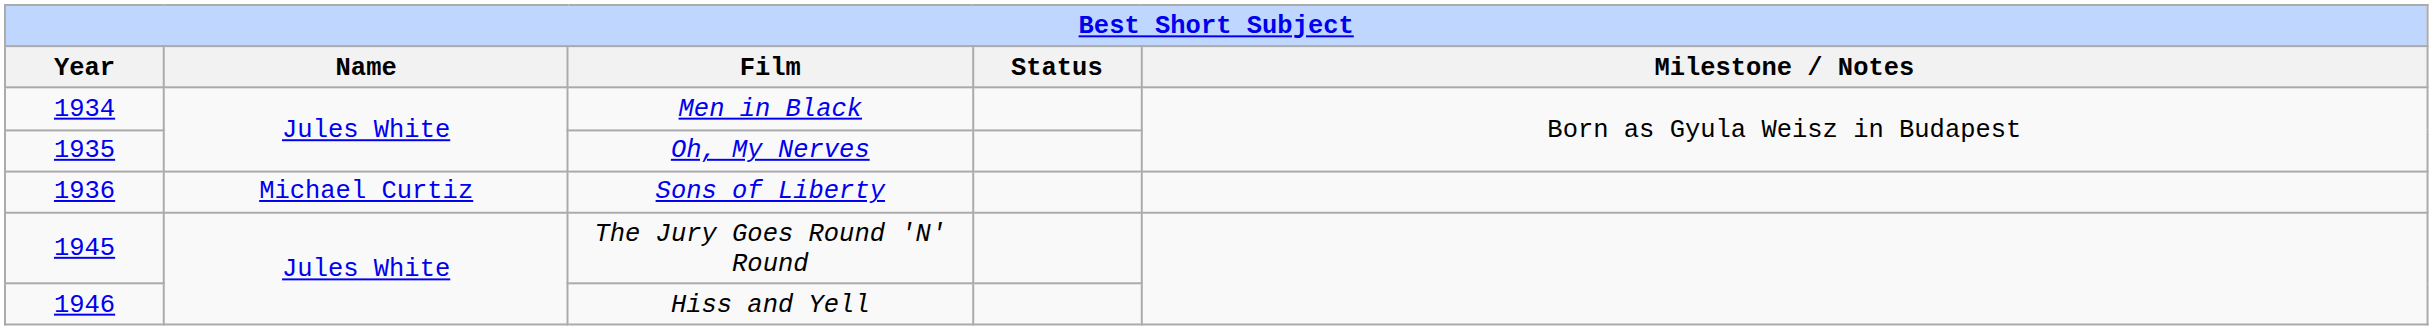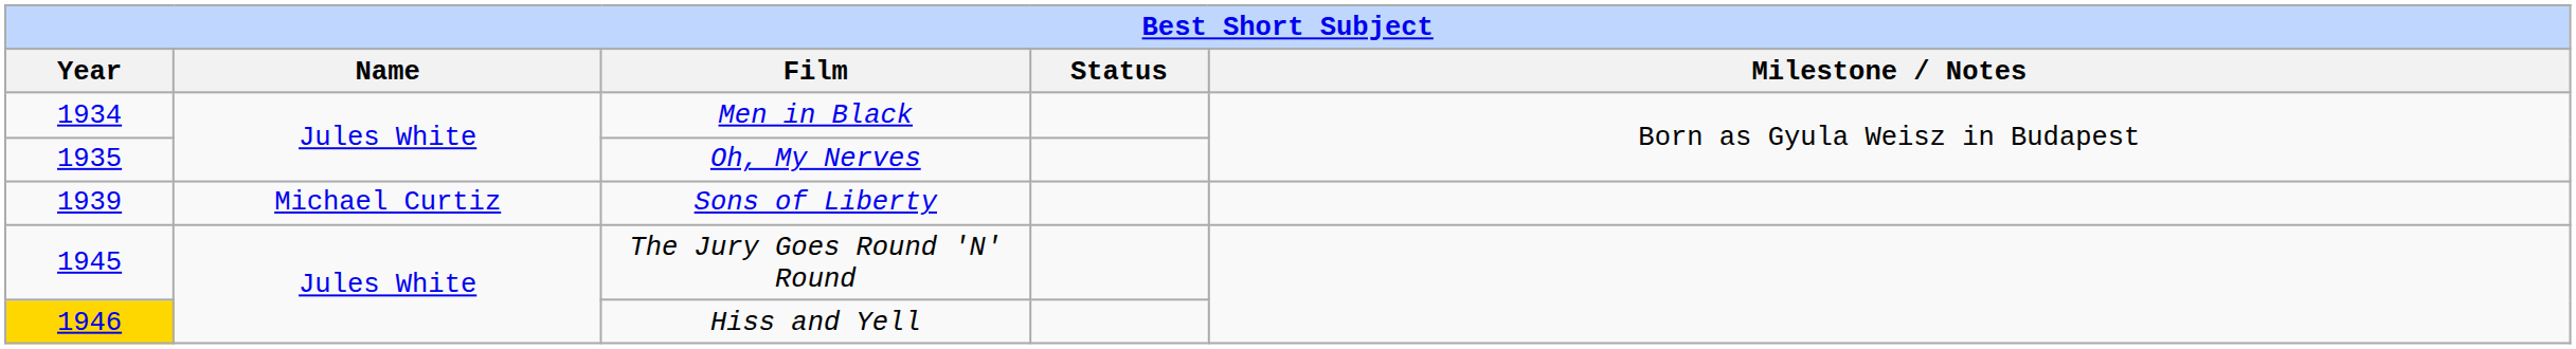Sons of Liberty | Year: 1936 -> 1939
Hiss and Yell | Year: no background -> gold background
